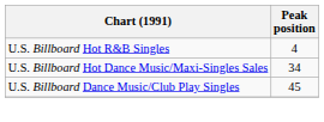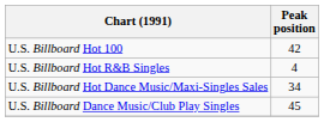+ row: U.S. Billboard Hot 100 | 42
